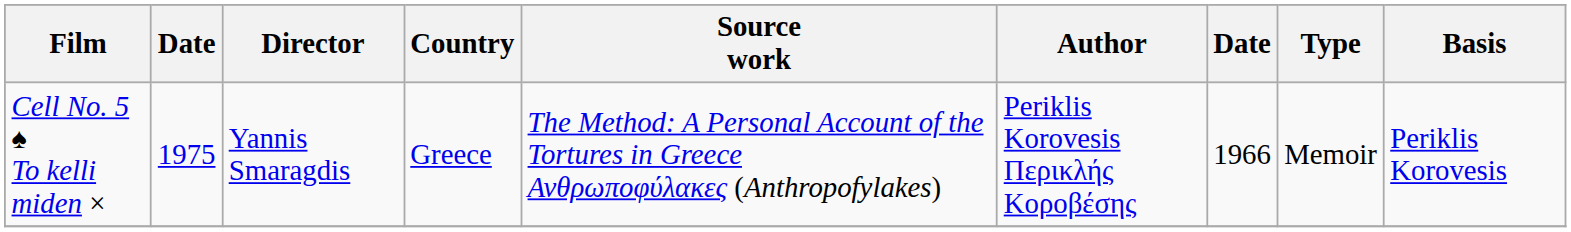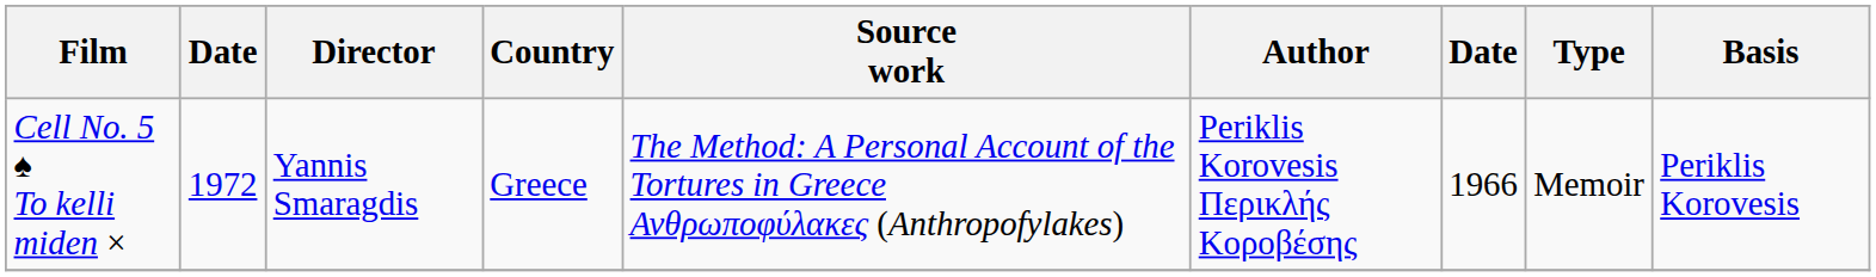Cell No. 5 ♠ To kelli miden × | column 2: 1975 -> 1972
